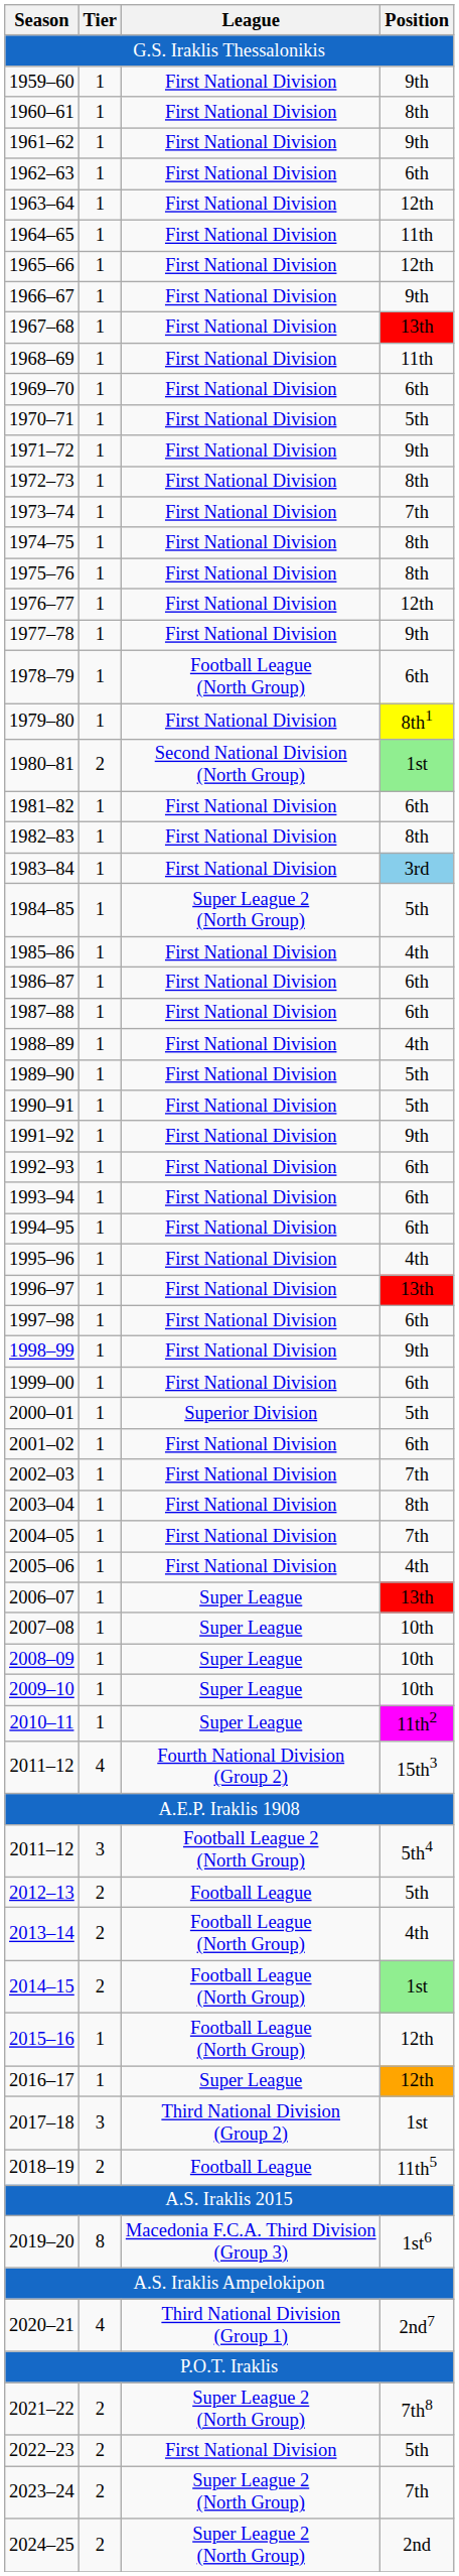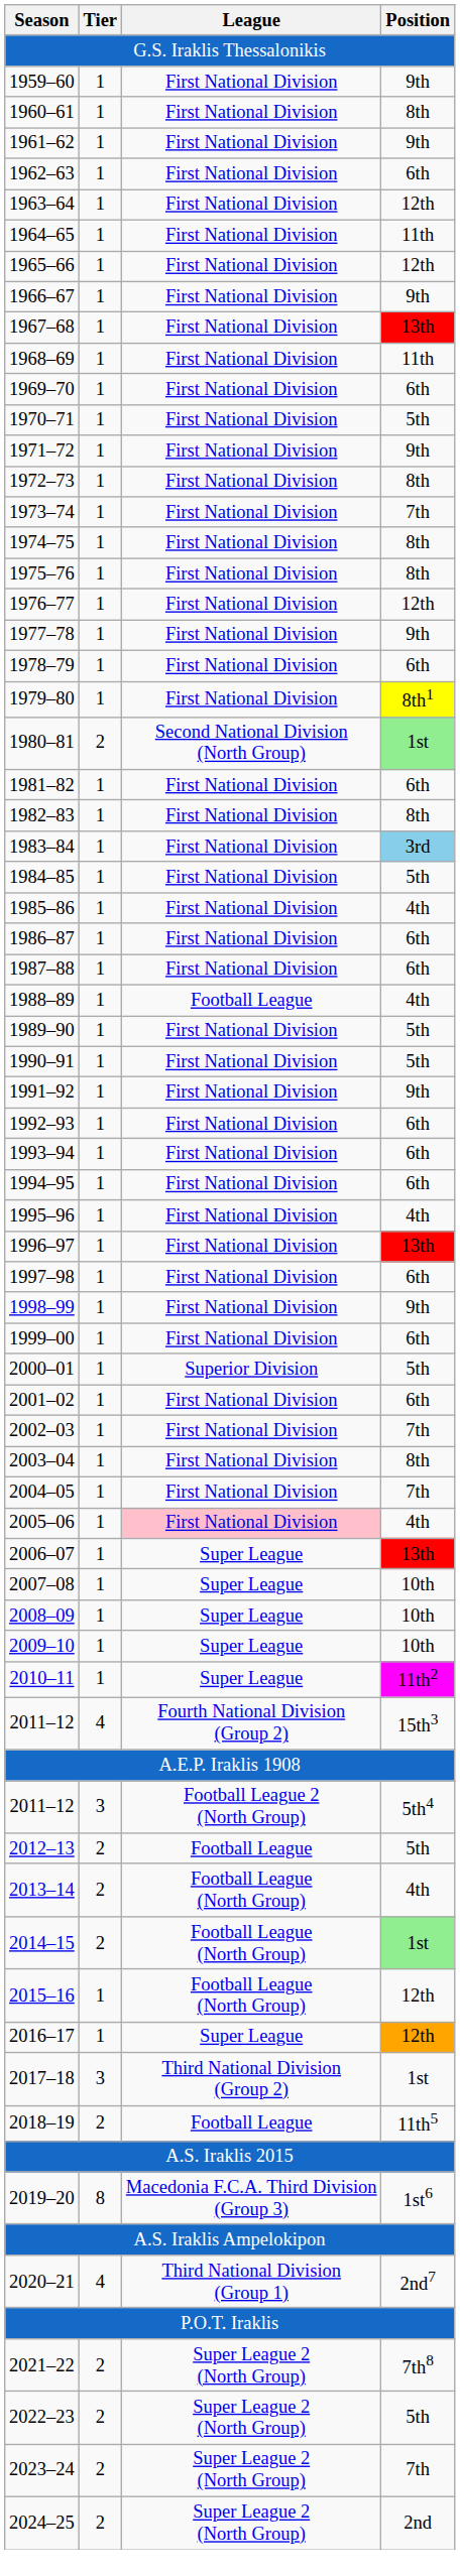1978–79 | League: Football League (North Group) -> First National Division
1984–85 | League: Super League 2 (North Group) -> First National Division
1988–89 | League: First National Division -> Football League
2005–06 | League: no background -> pink background
2022–23 | League: First National Division -> Super League 2 (North Group)
